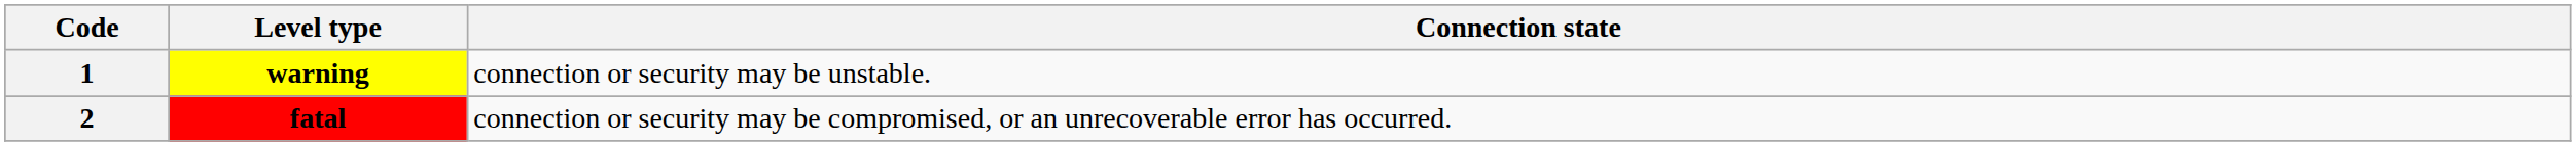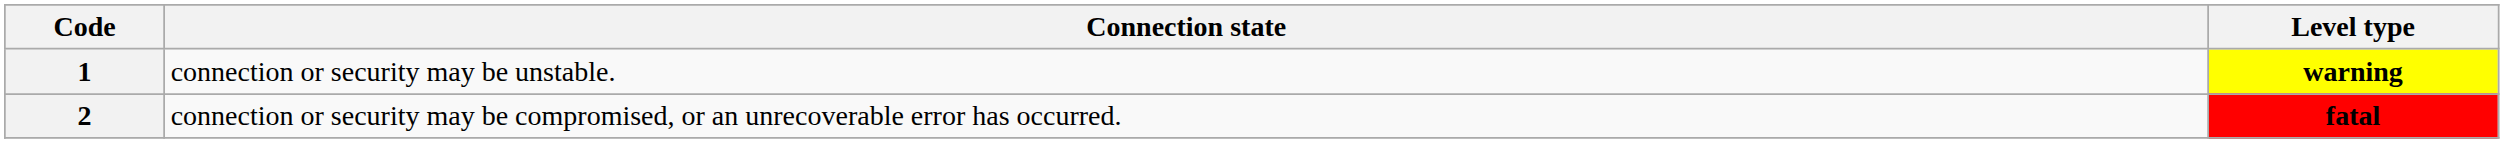columns swapped: Level type <-> Connection state
